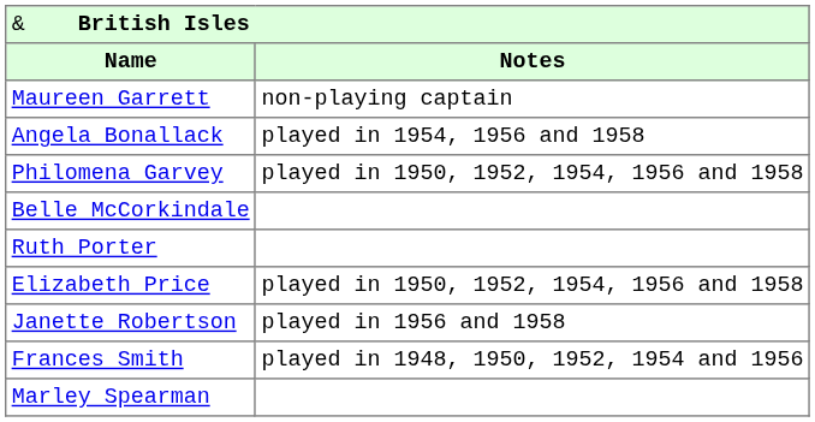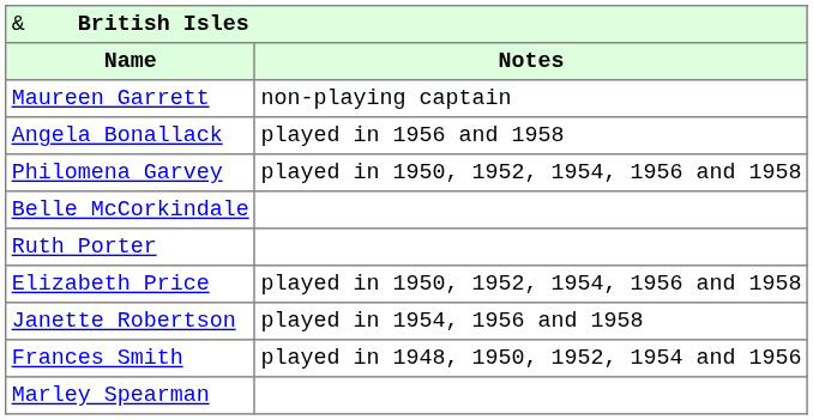Angela Bonallack | column 2: played in 1954, 1956 and 1958 -> played in 1956 and 1958
Janette Robertson | column 2: played in 1956 and 1958 -> played in 1954, 1956 and 1958
